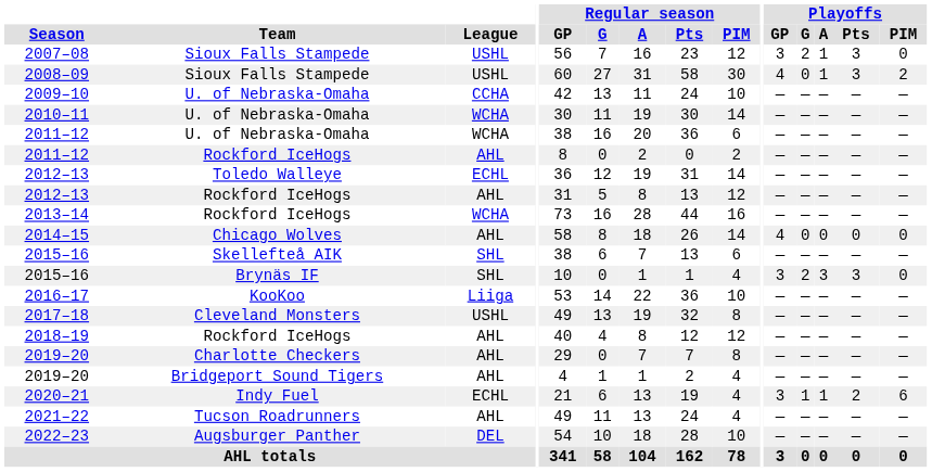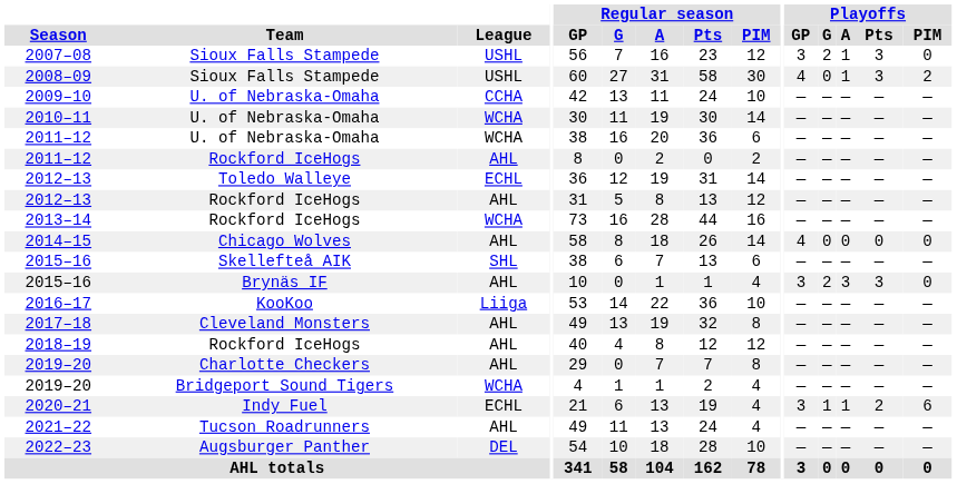2015–16 / Brynäs IF | League: SHL -> AHL
2017–18 | League: USHL -> AHL
2019–20 / Bridgeport Sound Tigers | League: AHL -> WCHA
